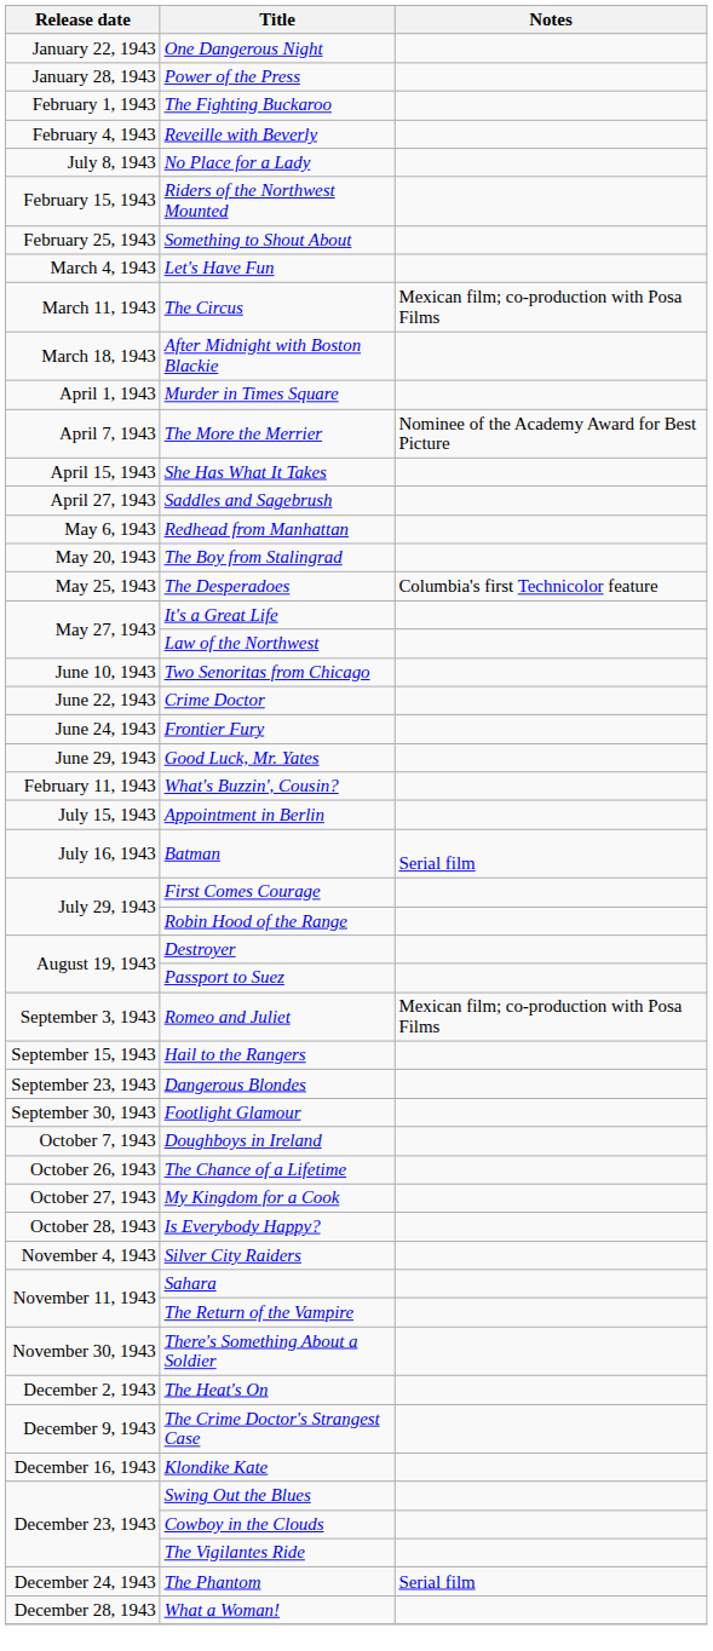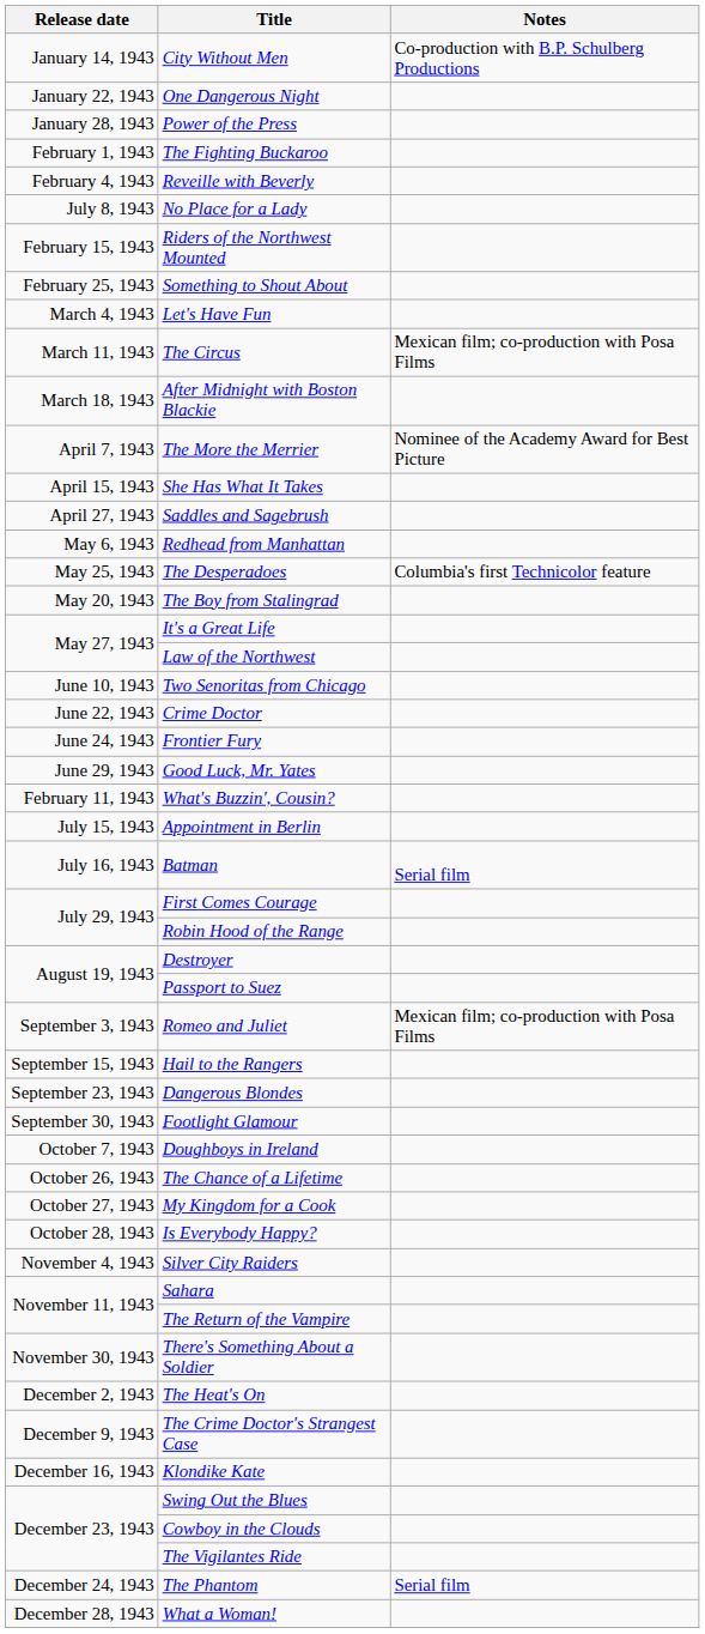+ row: January 14, 1943 | City Without Men | Co-production with B.P. Schulberg Productions
- row: April 1, 1943 | Murder in Times Square
rows swapped: The Boy from Stalingrad <-> The Desperadoes
